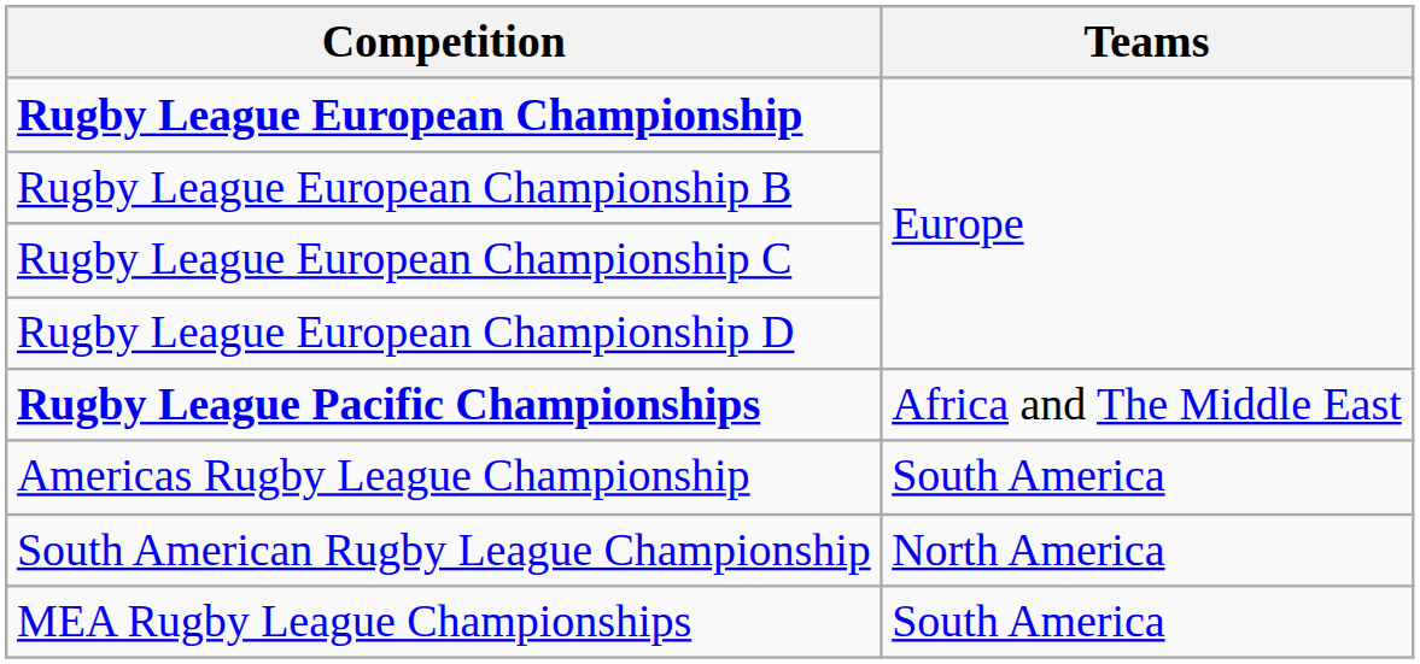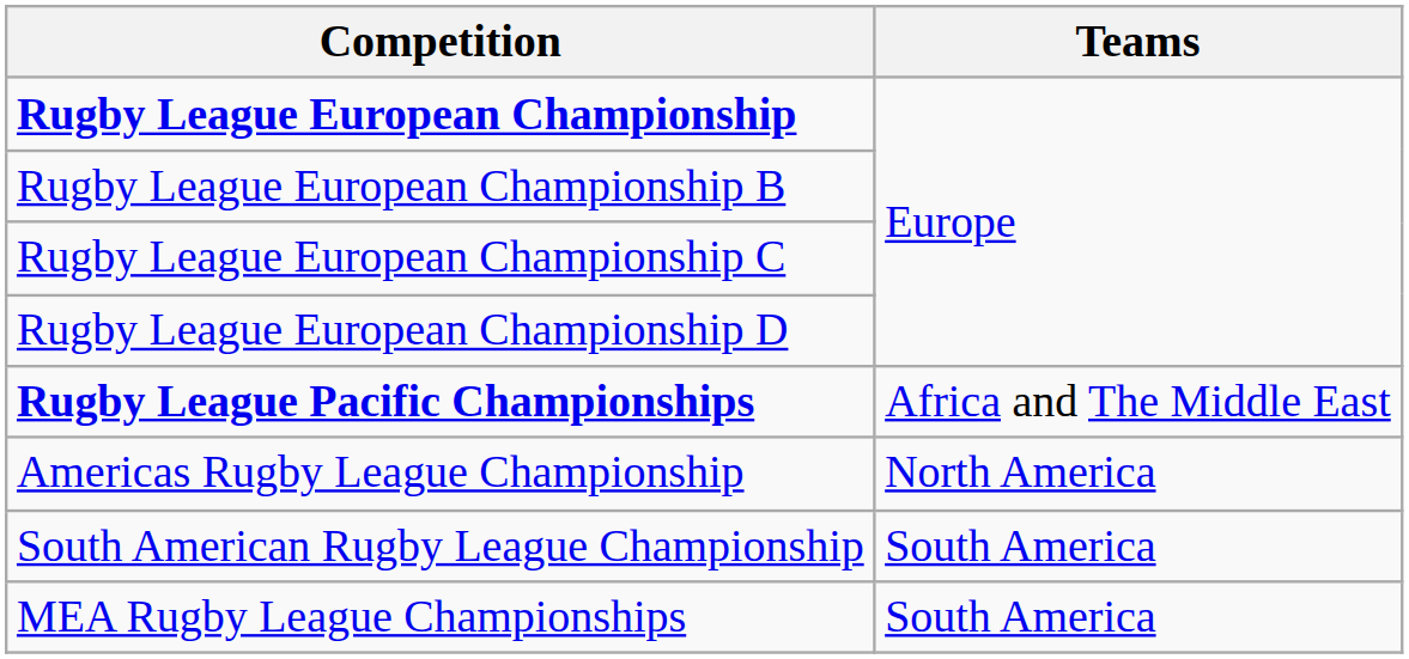Americas Rugby League Championship | Teams: South America -> North America
South American Rugby League Championship | Teams: North America -> South America
